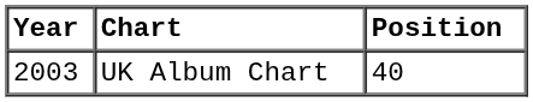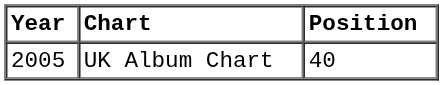UK Album Chart | Year: 2003 -> 2005
